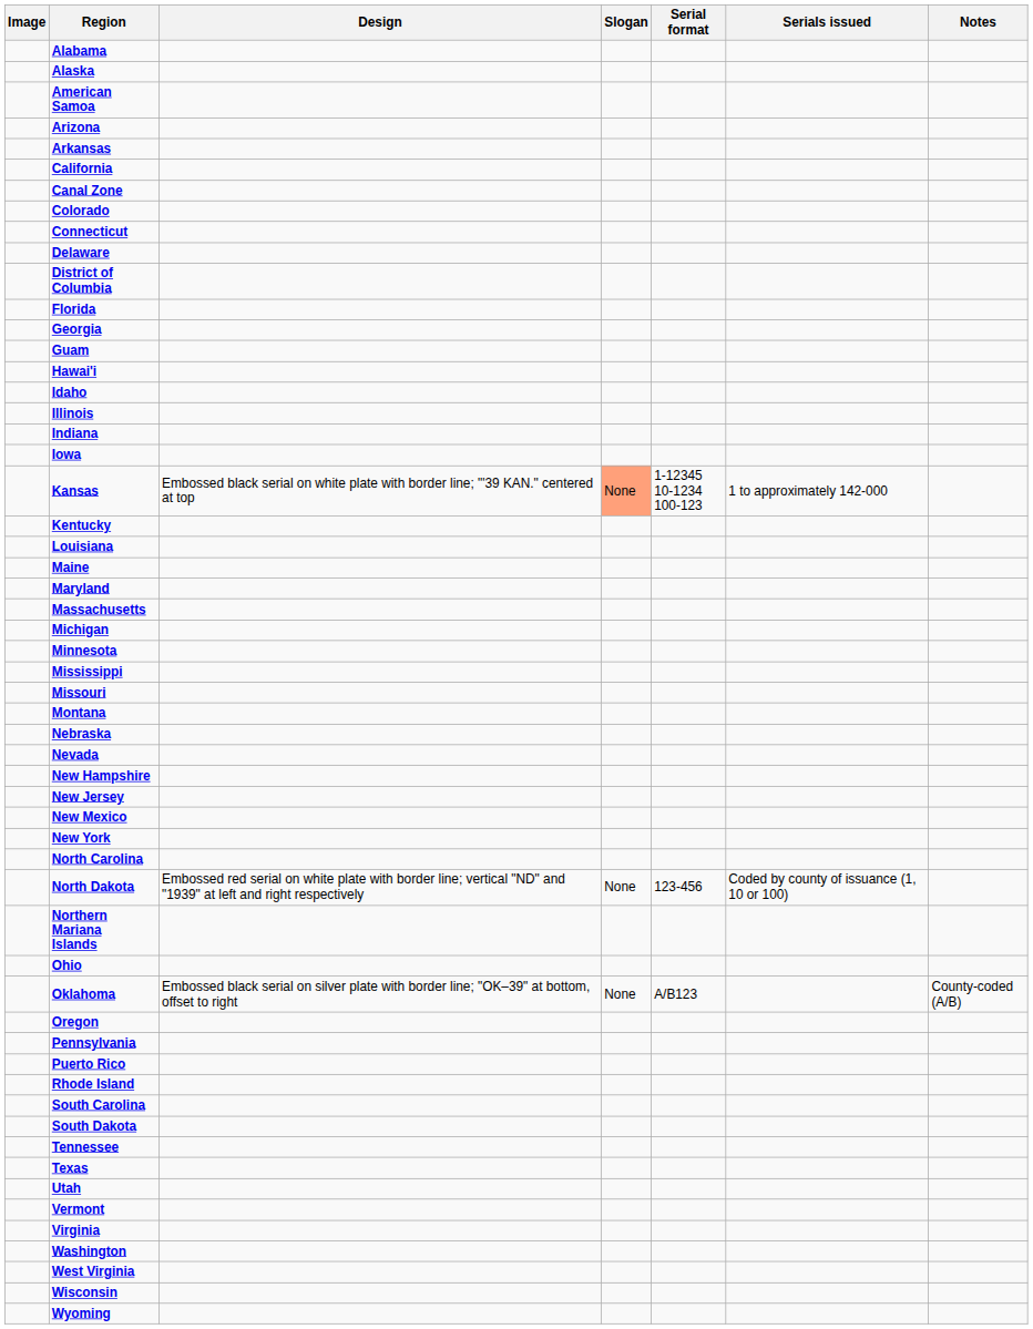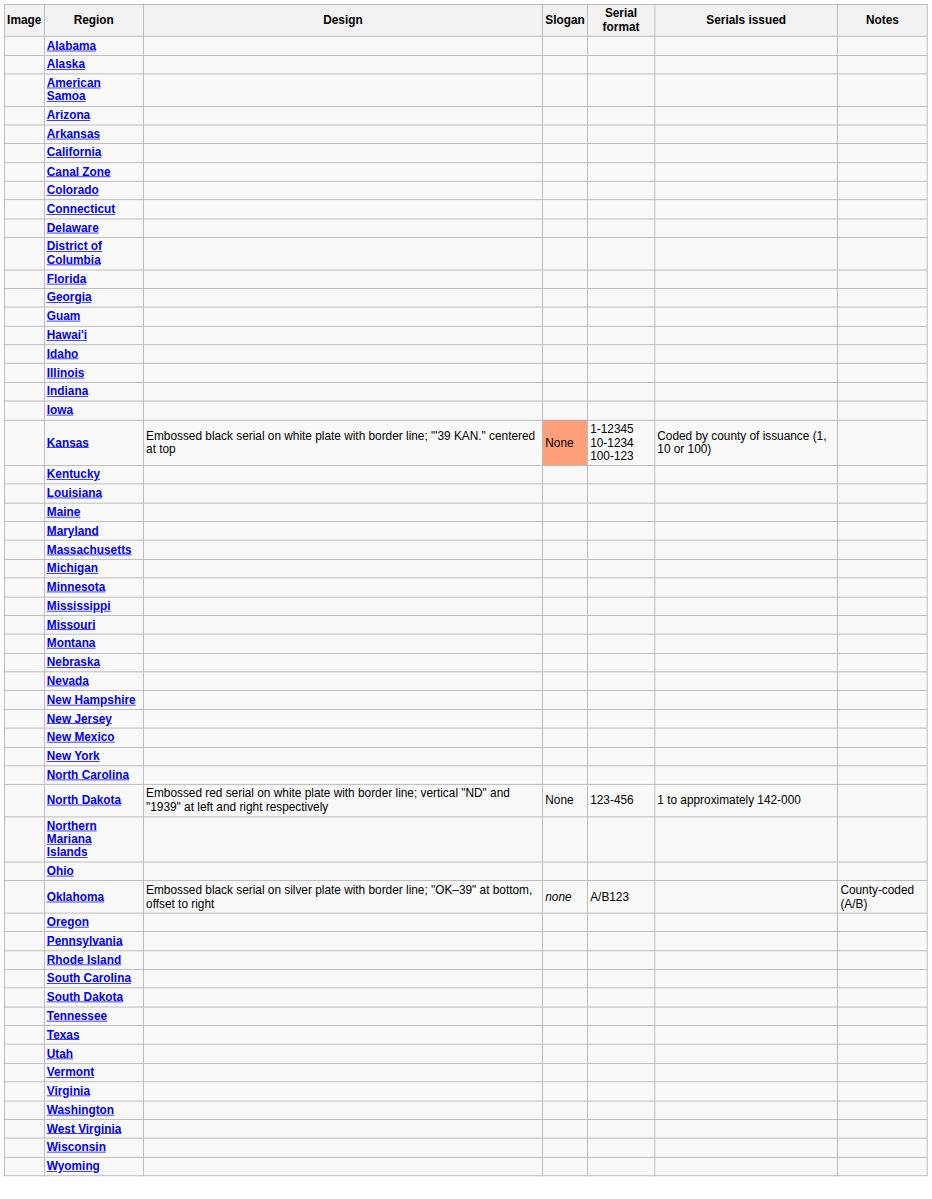Kansas | Serials issued: 1 to approximately 142-000 -> Coded by county of issuance (1, 10 or 100)
North Dakota | Serials issued: Coded by county of issuance (1, 10 or 100) -> 1 to approximately 142-000
Oklahoma | Slogan: None -> none
- row: Puerto Rico
